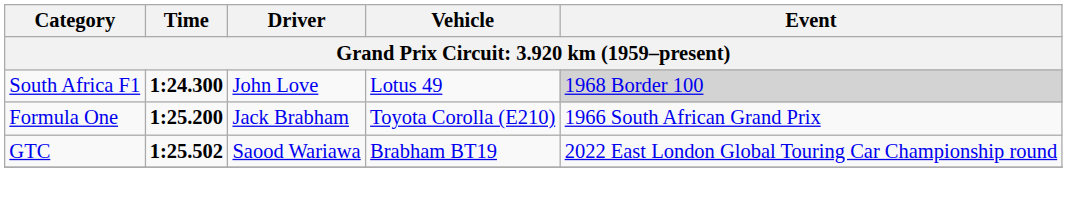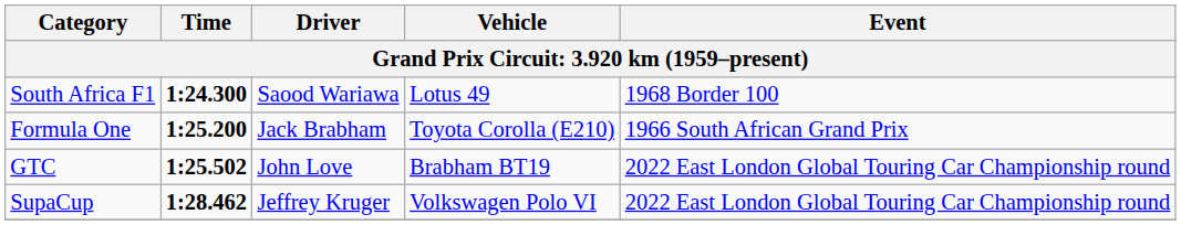South Africa F1 | Driver: John Love -> Saood Wariawa
South Africa F1 | Event: lightgrey background -> no background
GTC | Driver: Saood Wariawa -> John Love
+ row: SupaCup | 1:28.462 | Jeffrey Kruger | Volkswagen Polo VI | 2022 East London Global Touring Car Championship round
